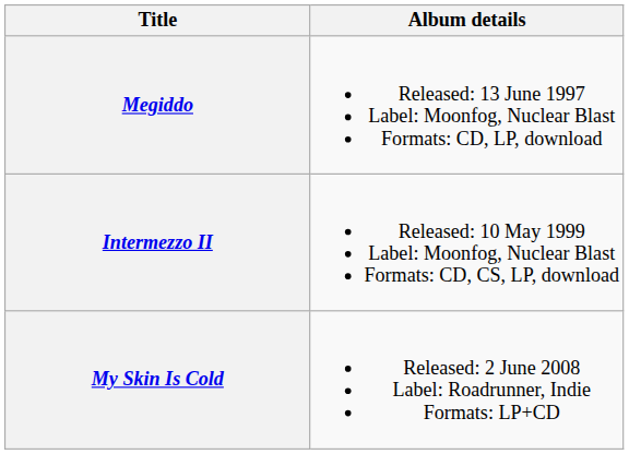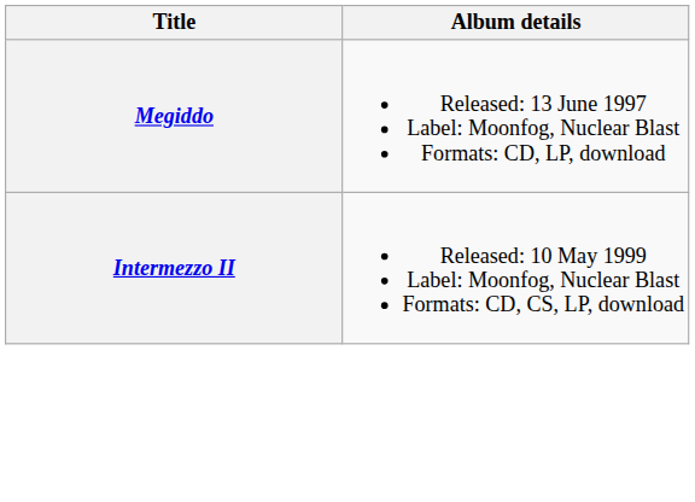- row: My Skin Is Cold | Released: 2 June 2008 Label: Roadrunner, Indie Formats: LP+CD
